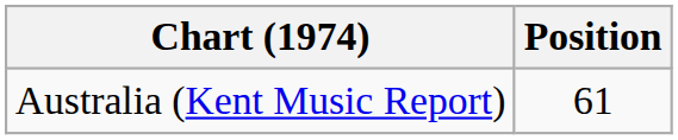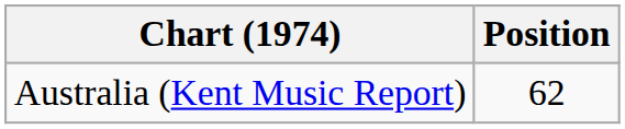Australia (Kent Music Report) | Position: 61 -> 62
